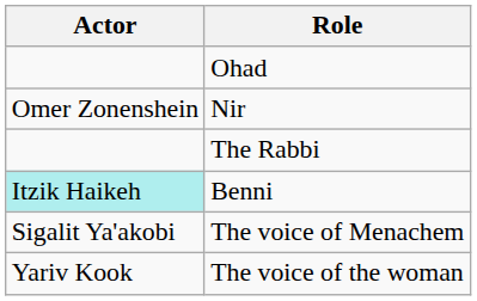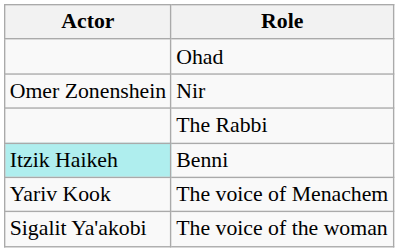The voice of Menachem | Actor: Sigalit Ya'akobi -> Yariv Kook
The voice of the woman | Actor: Yariv Kook -> Sigalit Ya'akobi
